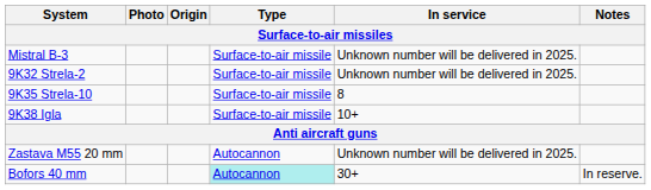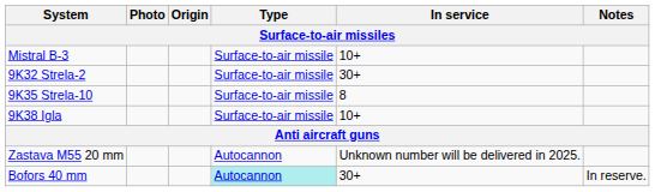Mistral B-3 | In service: Unknown number will be delivered in 2025. -> 10+
9K32 Strela-2 | In service: Unknown number will be delivered in 2025. -> 30+
